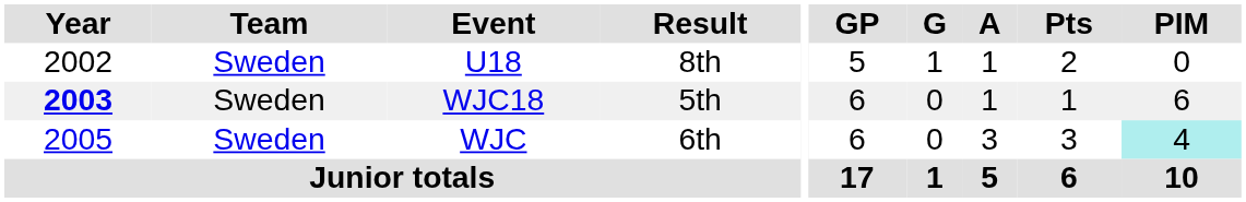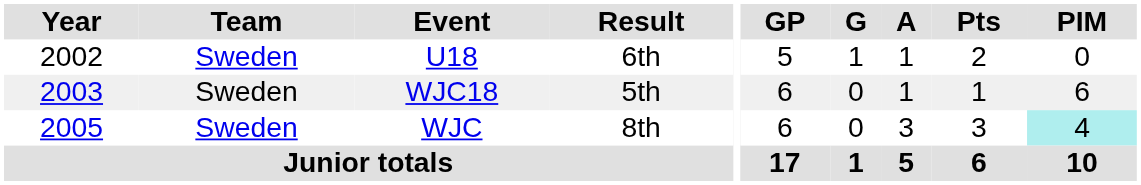U18 | Result: 8th -> 6th
WJC18 | Year: bold -> normal
WJC | Result: 6th -> 8th
